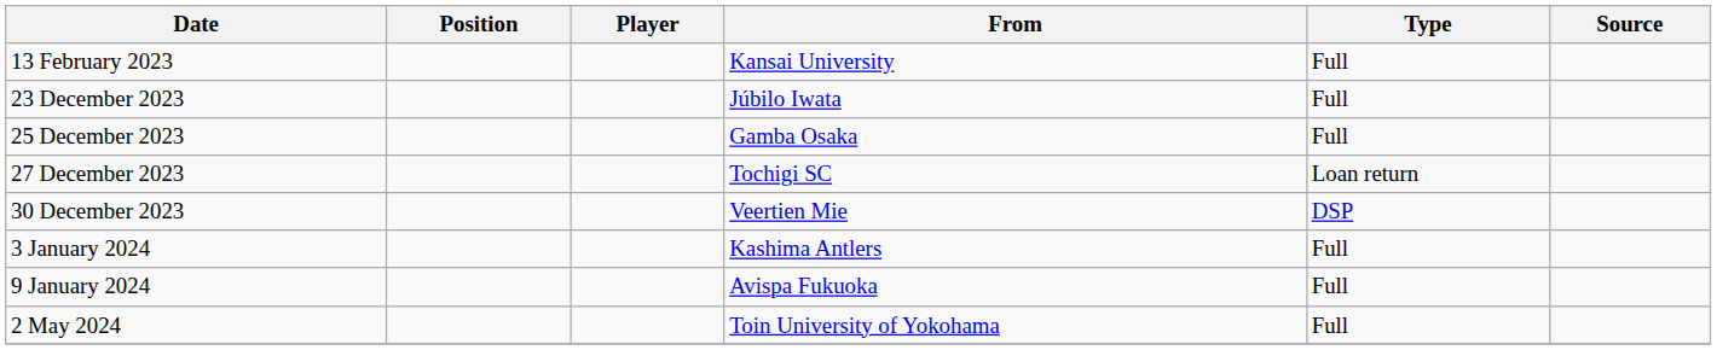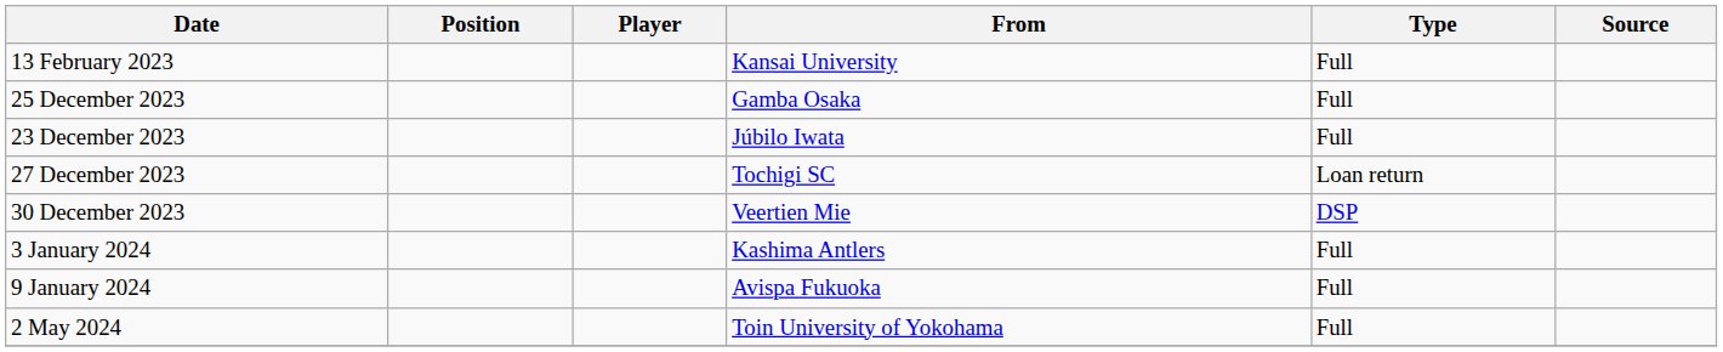rows swapped: 23 December 2023 <-> 25 December 2023
